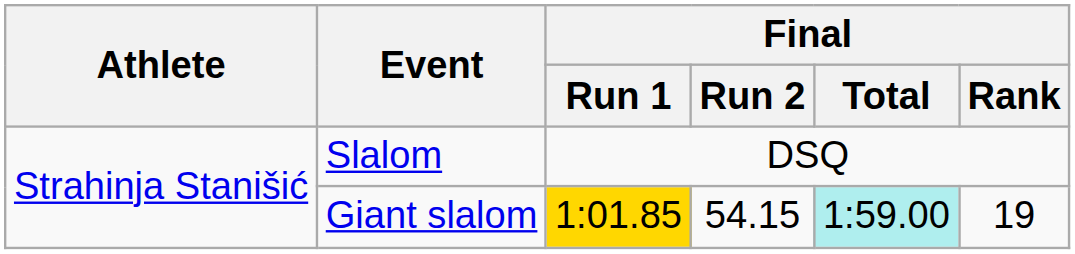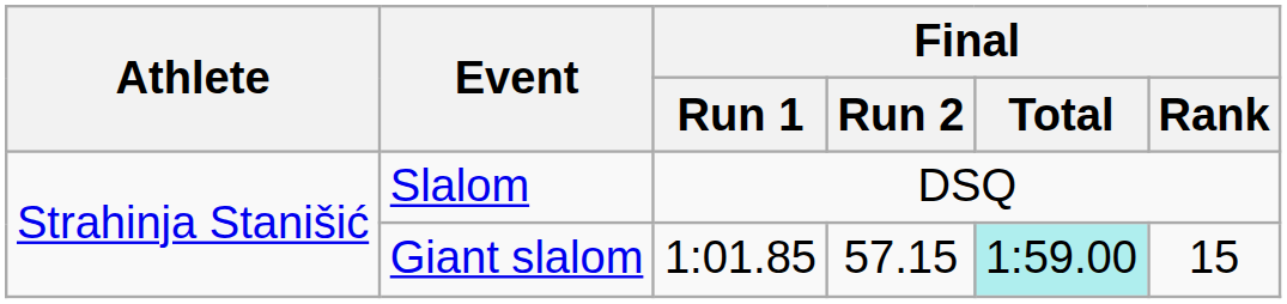Giant slalom | Final / Run 1: gold background -> no background
Giant slalom | Final / Run 2: 54.15 -> 57.15
Giant slalom | Final / Rank: 19 -> 15
